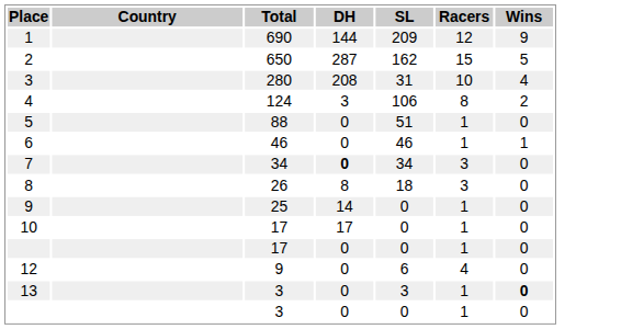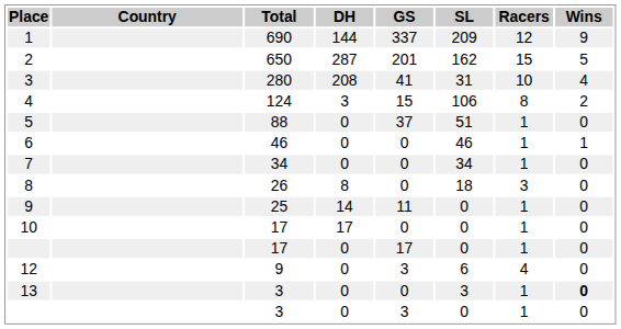+ column: GS | 337 | 201 | 41 | 15 | 37 | 0 | 0 | 0 | 11 | 0 | 17 | 3 | 0 | 3
7 | DH: bold -> normal
7 | Racers: 3 -> 1
